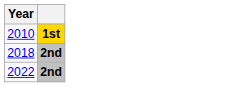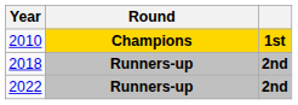+ column: Round | Champions | Runners-up | Runners-up
